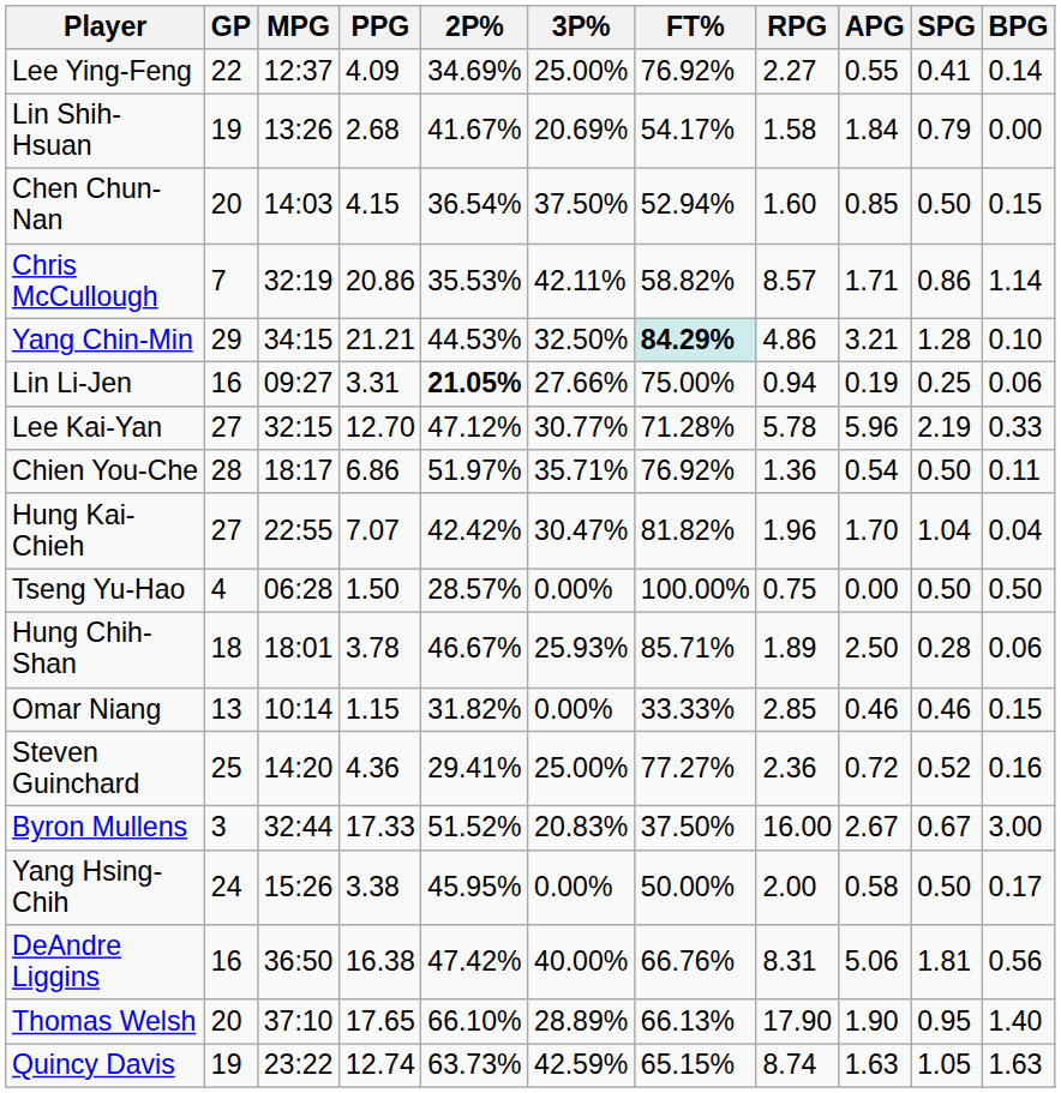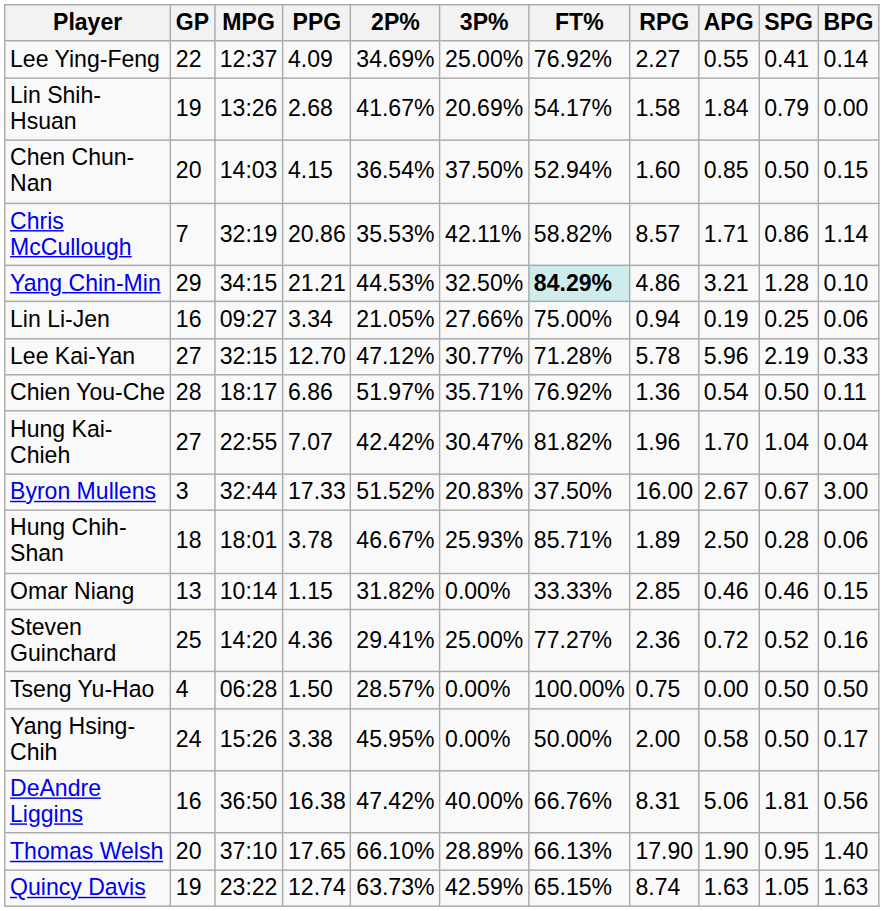Lin Li-Jen | PPG: 3.31 -> 3.34
Lin Li-Jen | 2P%: bold -> normal
rows swapped: Tseng Yu-Hao <-> Byron Mullens
